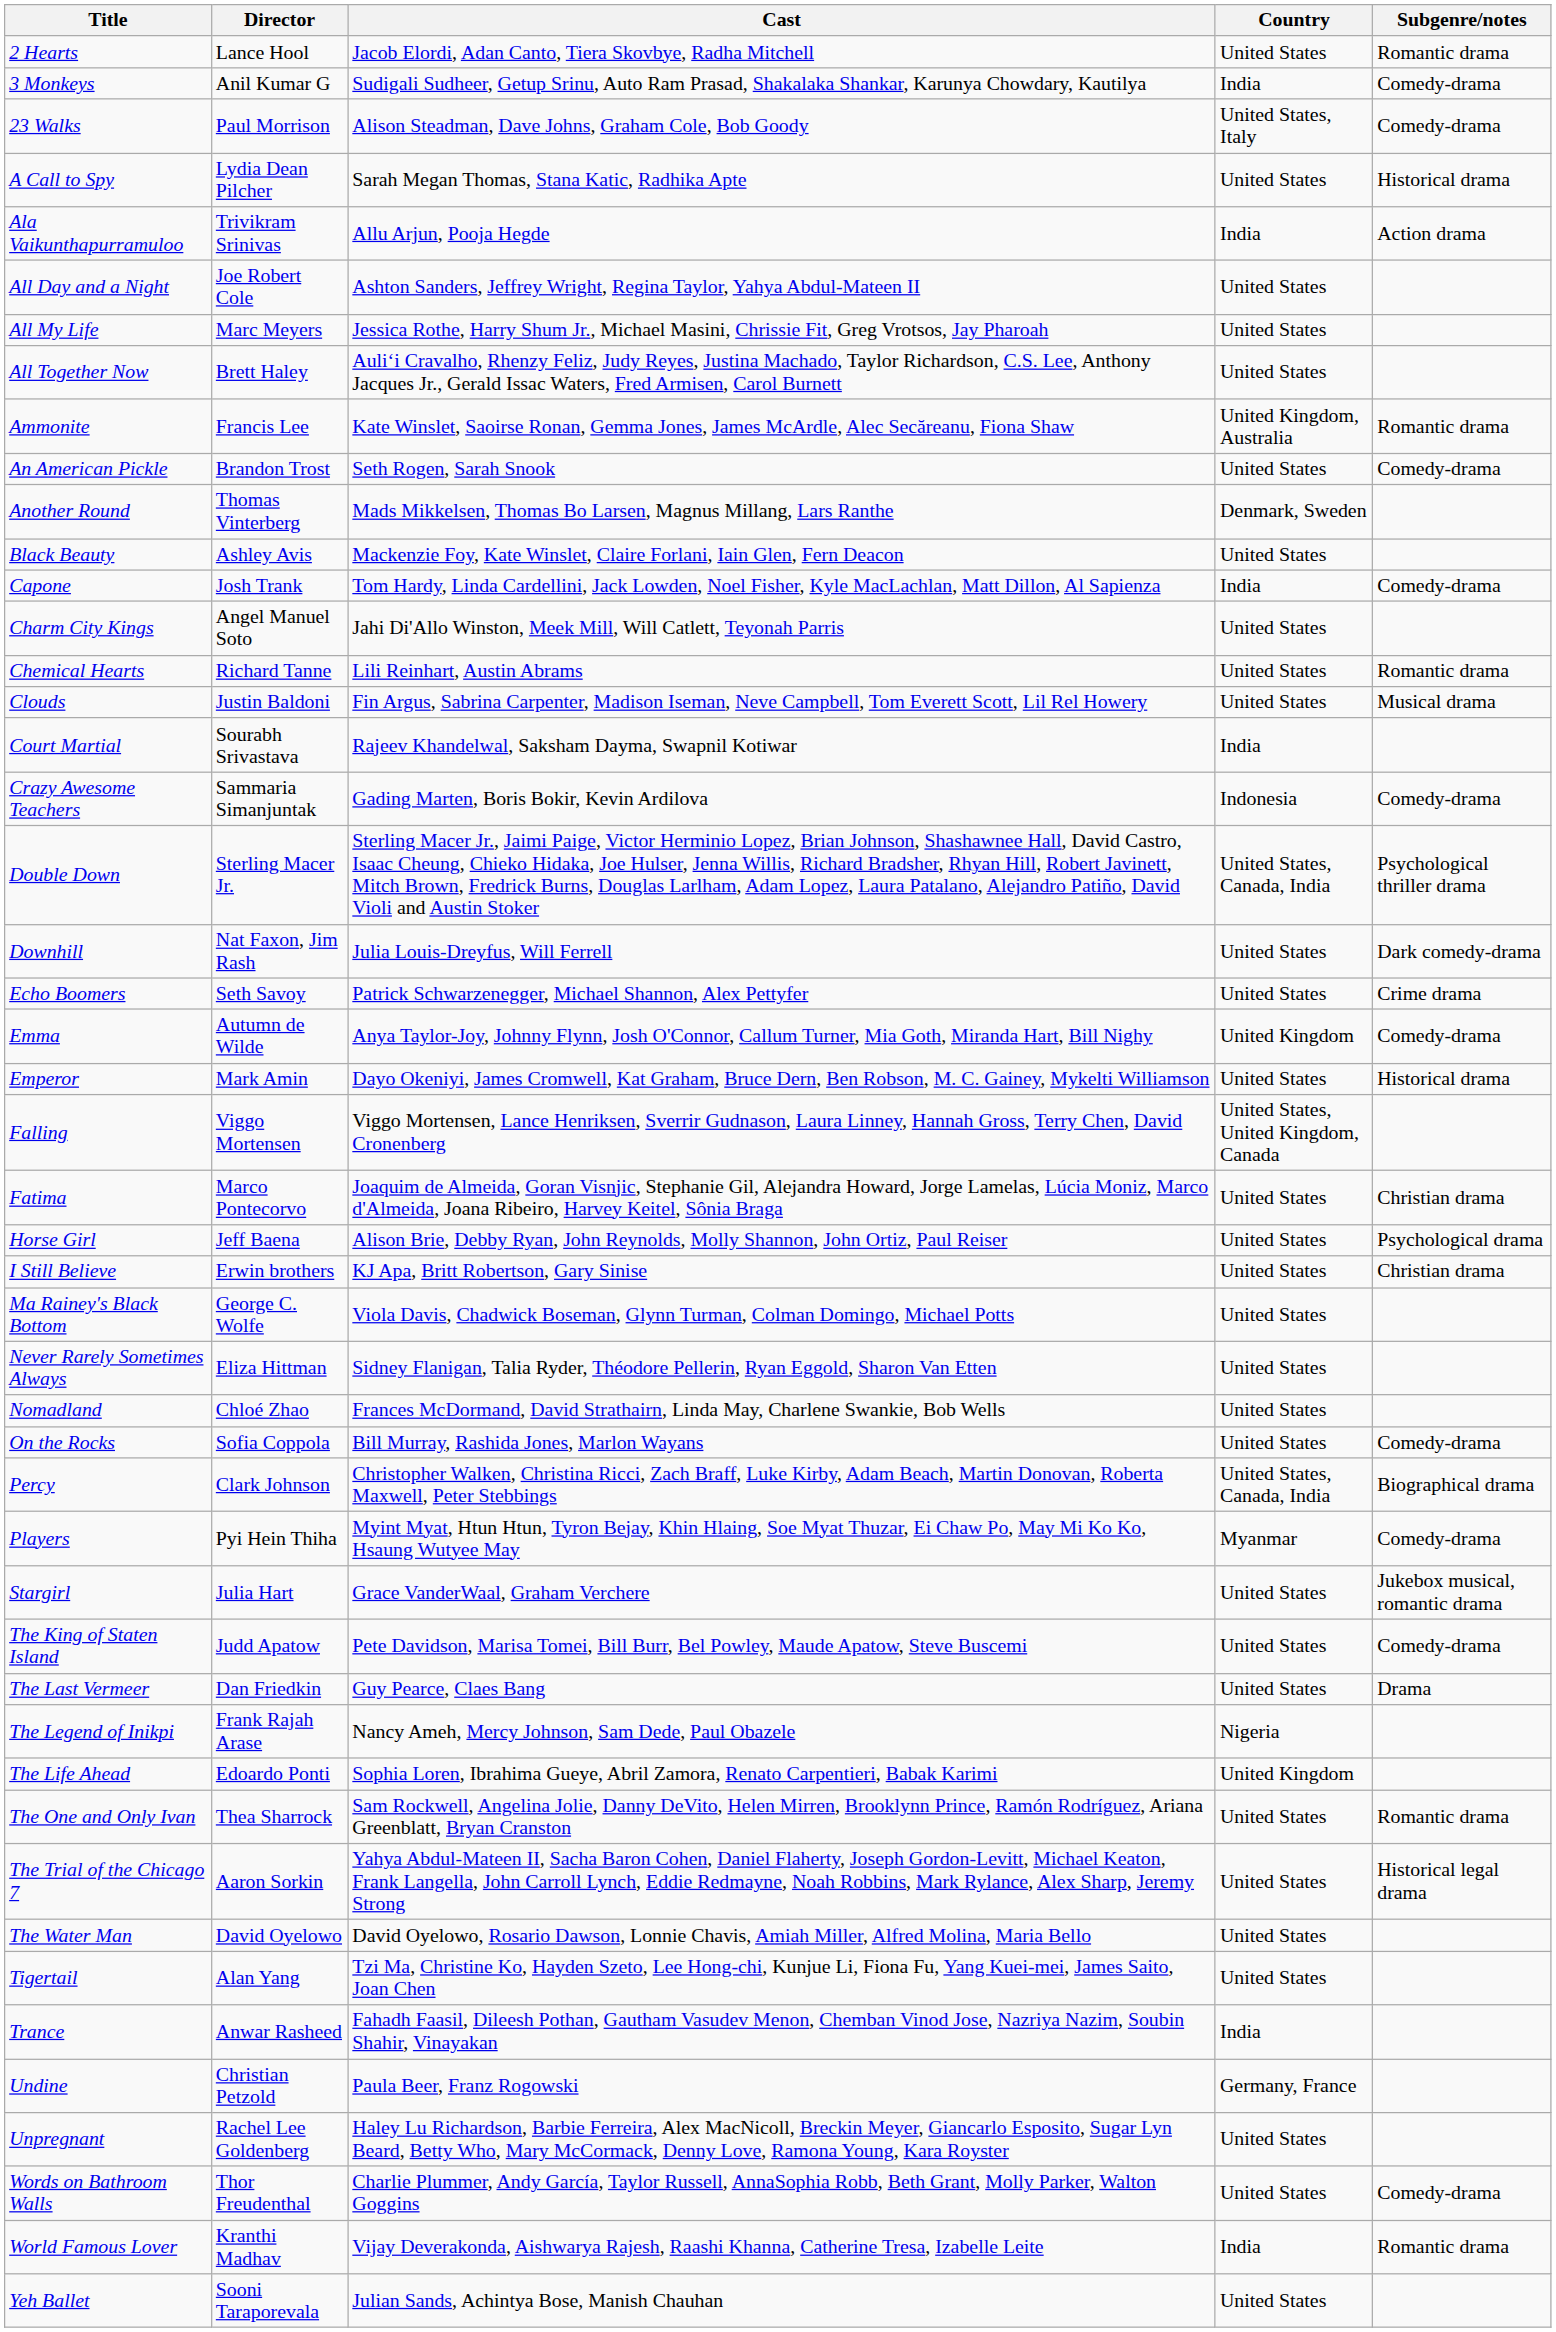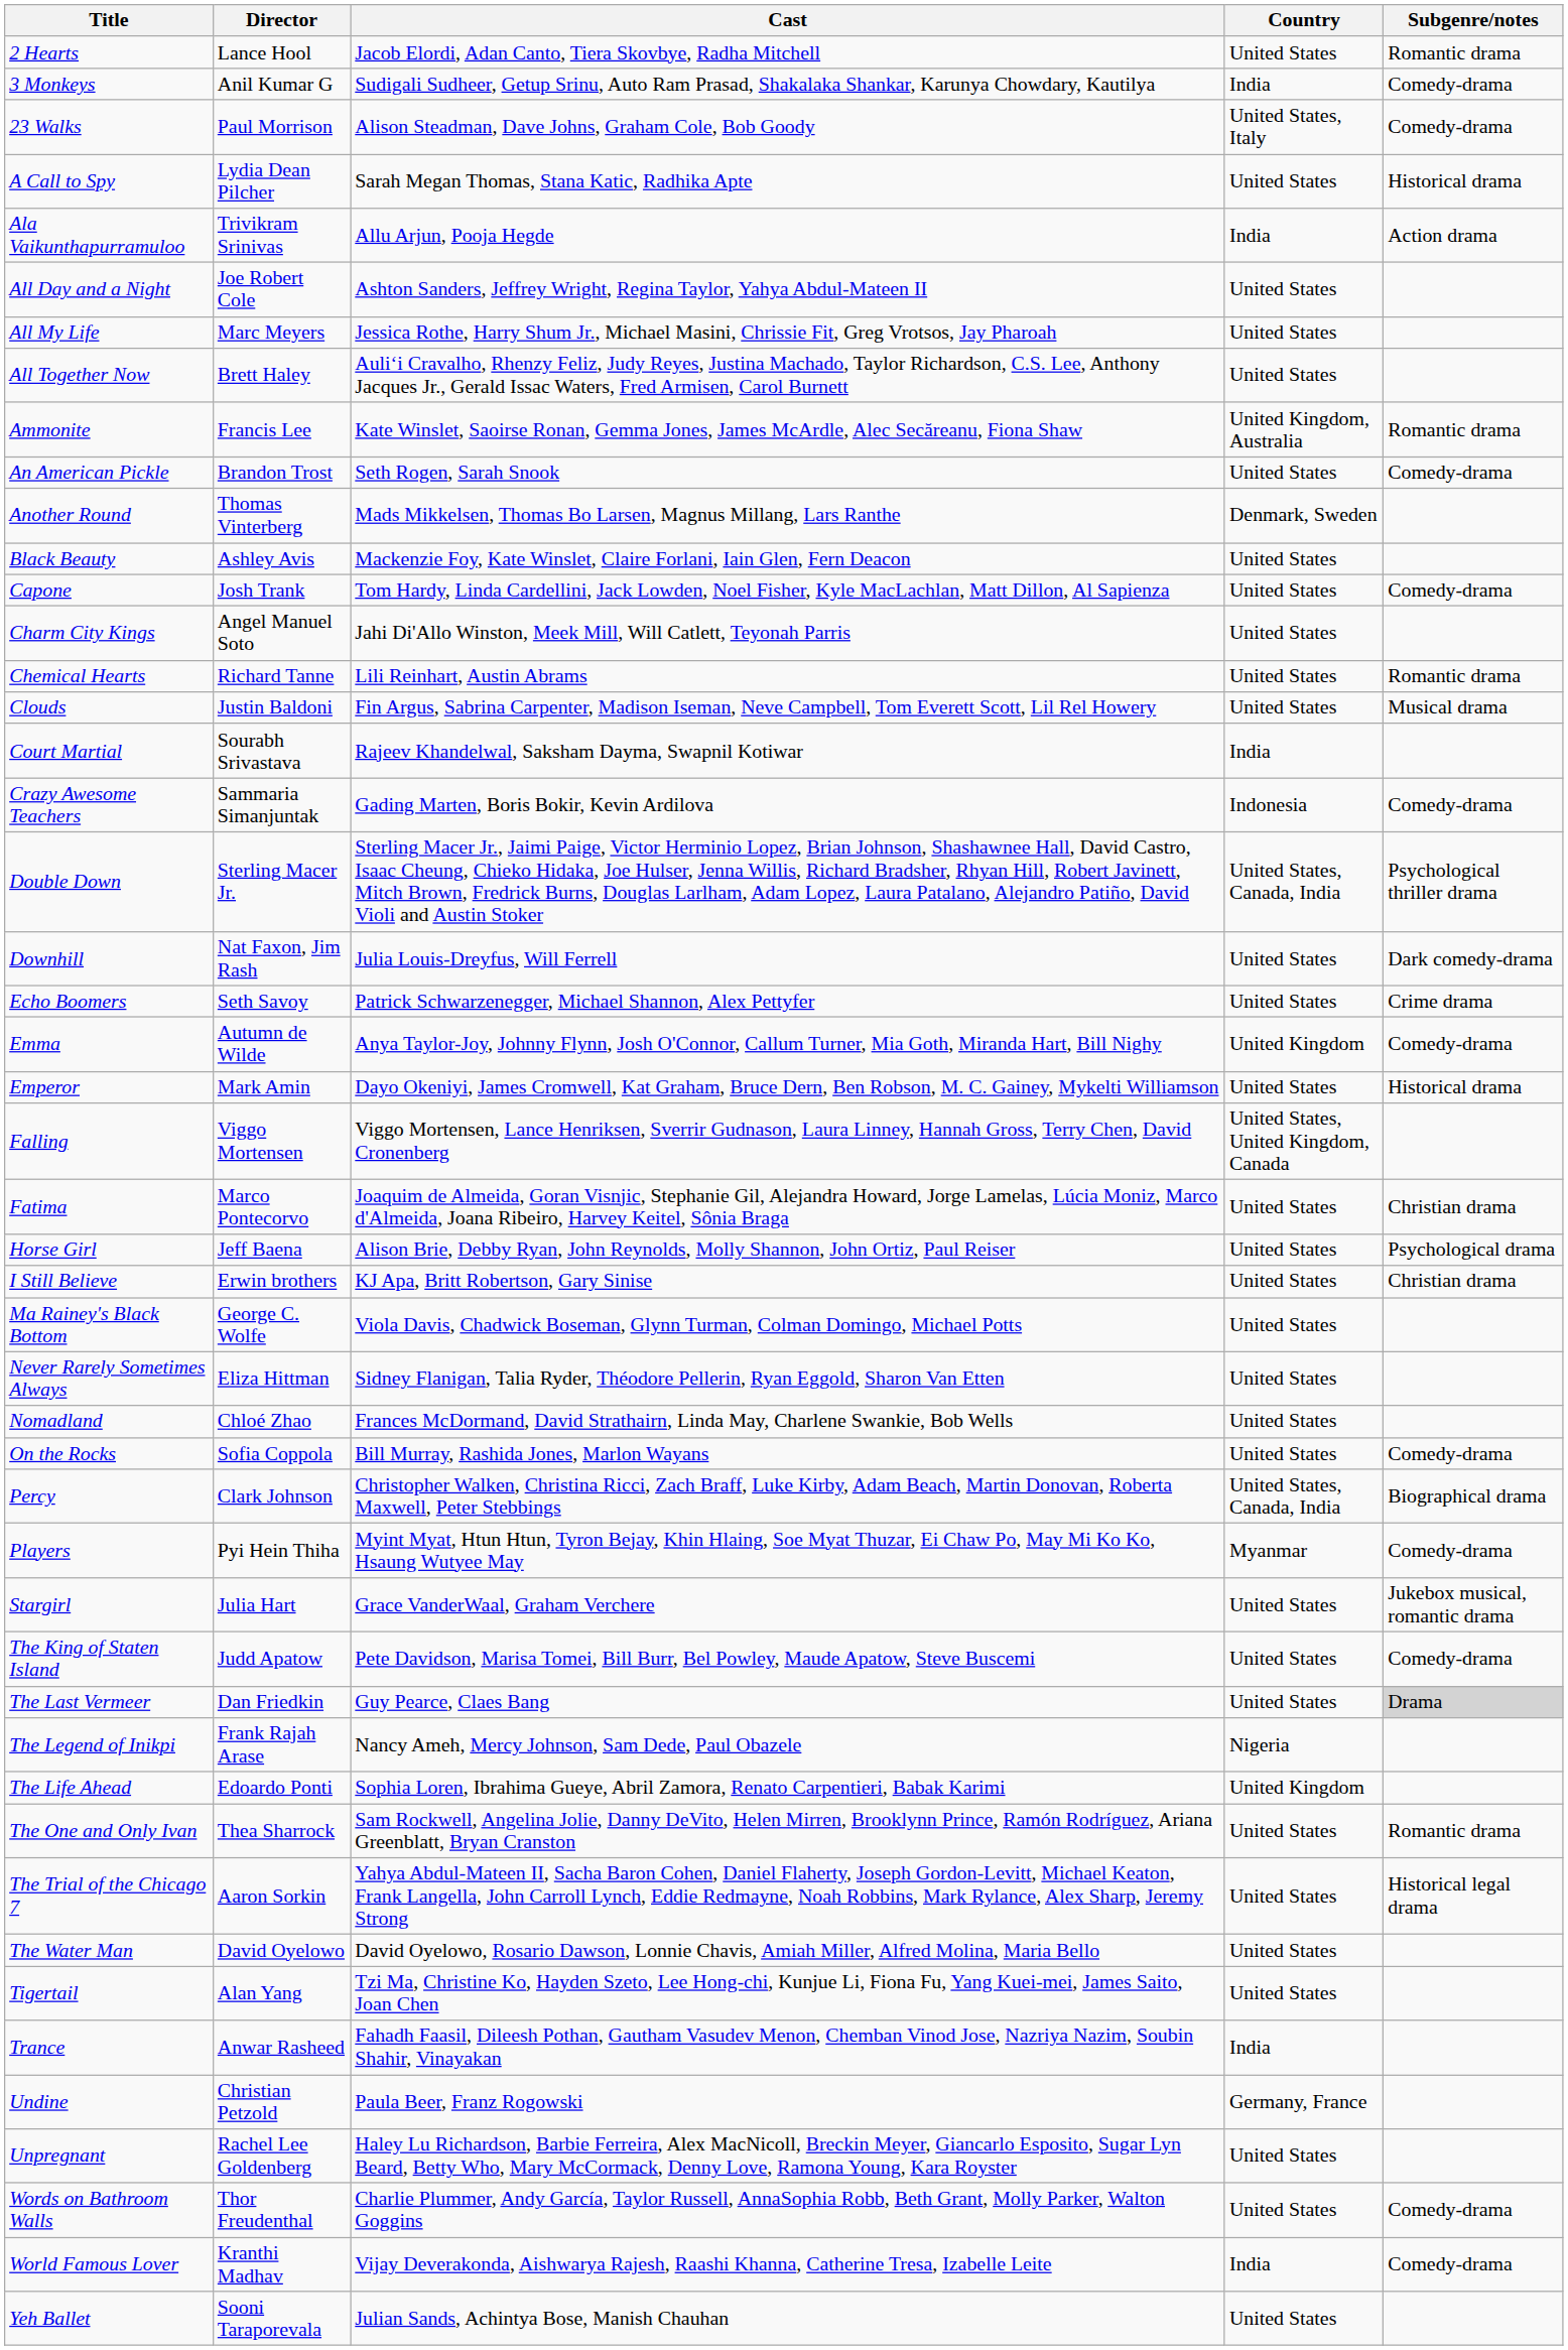Capone | Country: India -> United States
The Last Vermeer | Subgenre/notes: no background -> lightgrey background
World Famous Lover | Subgenre/notes: Romantic drama -> Comedy-drama
